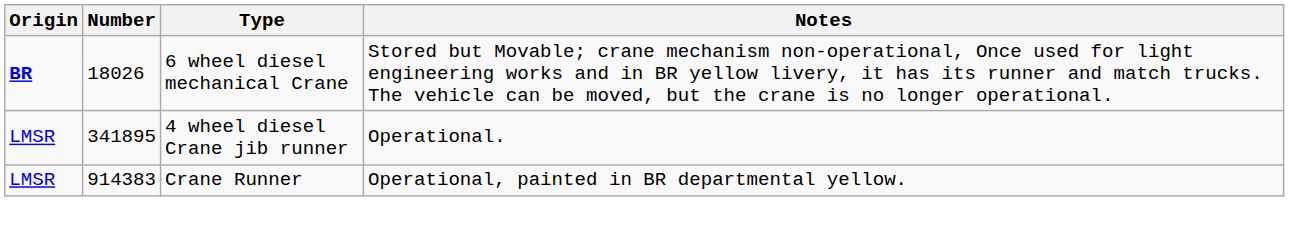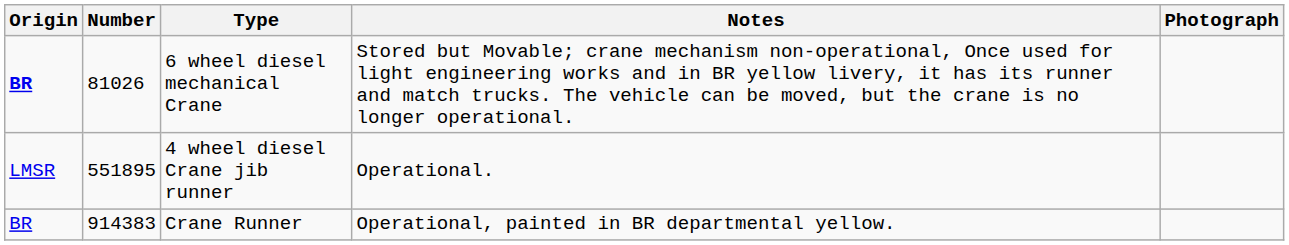+ column: Photograph
6 wheel diesel mechanical Crane | Number: 18026 -> 81026
4 wheel diesel Crane jib runner | Number: 341895 -> 551895
Crane Runner | Origin: LMSR -> BR
